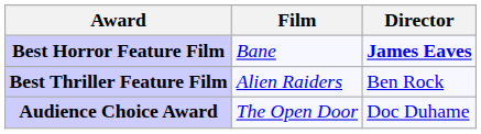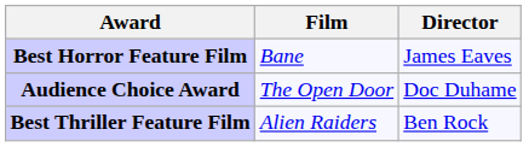Best Horror Feature Film | Director: bold -> normal
rows swapped: Best Thriller Feature Film <-> Audience Choice Award
